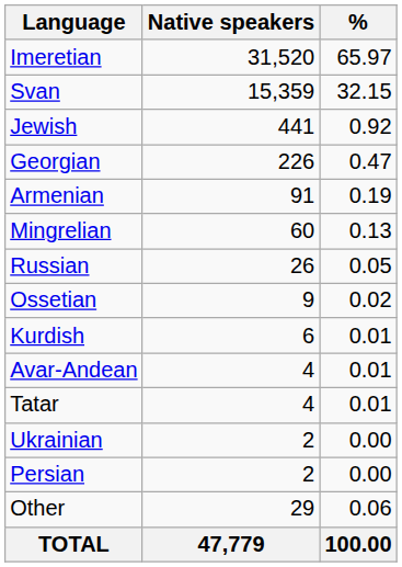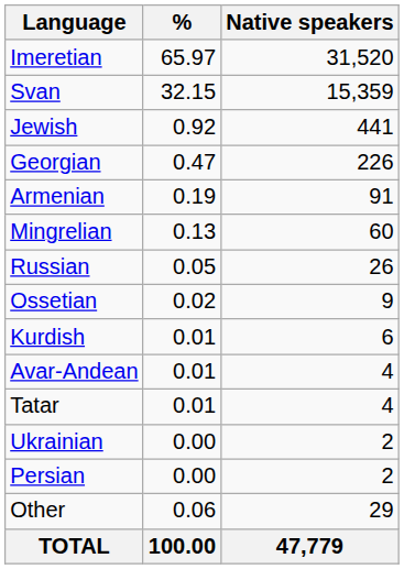columns swapped: Native speakers <-> %
